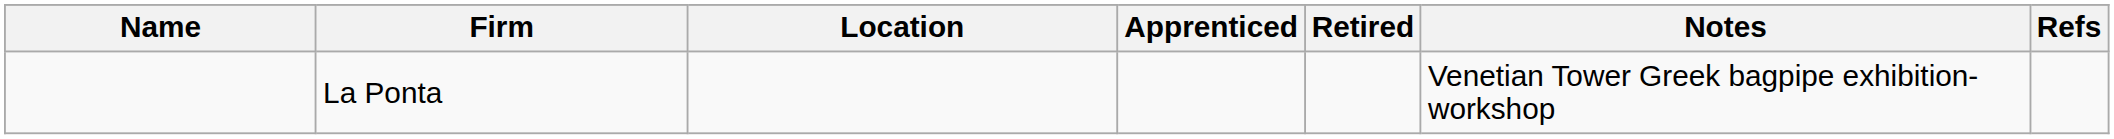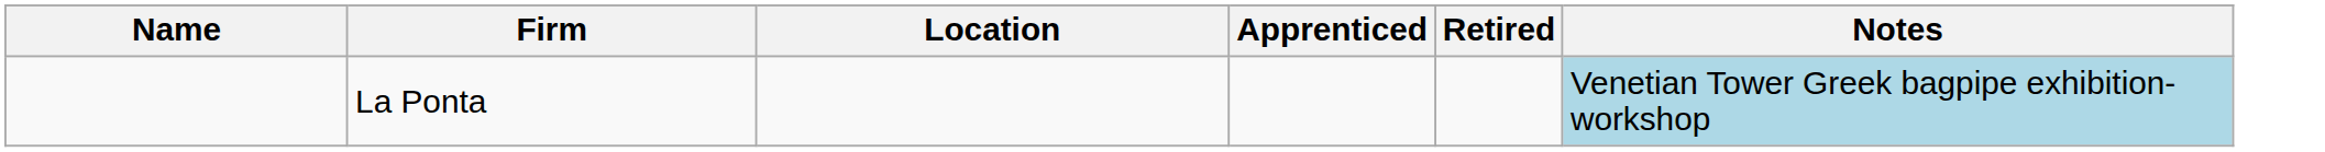- column: Refs
La Ponta | Notes: no background -> lightblue background
